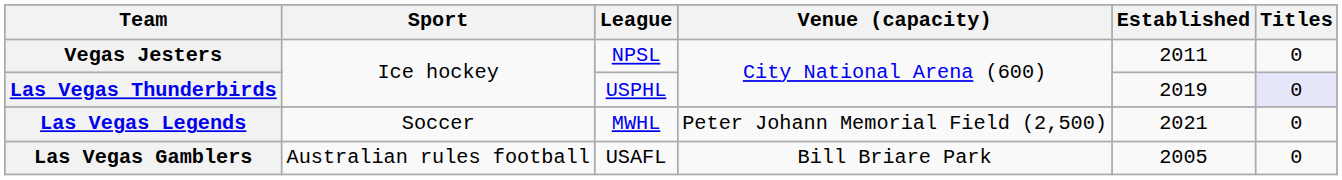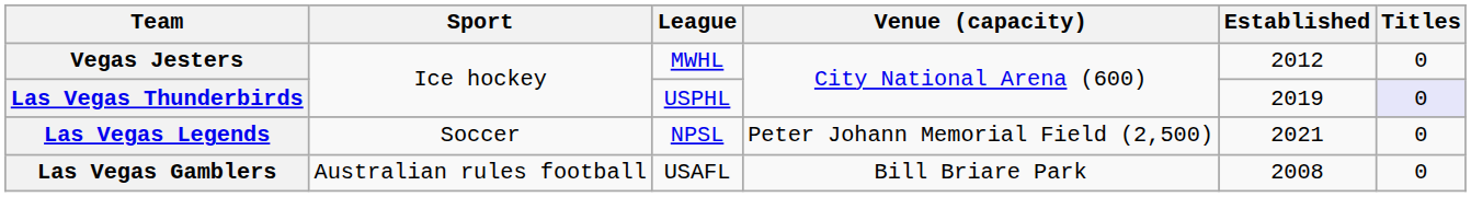Vegas Jesters | League: NPSL -> MWHL
Vegas Jesters | Established: 2011 -> 2012
Las Vegas Legends | League: MWHL -> NPSL
Las Vegas Gamblers | Established: 2005 -> 2008
